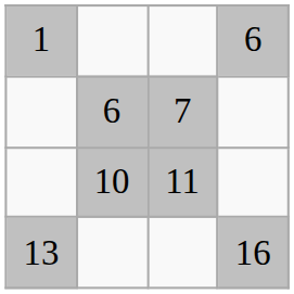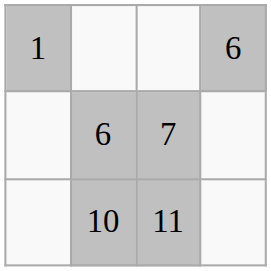- row: 13 | 16
